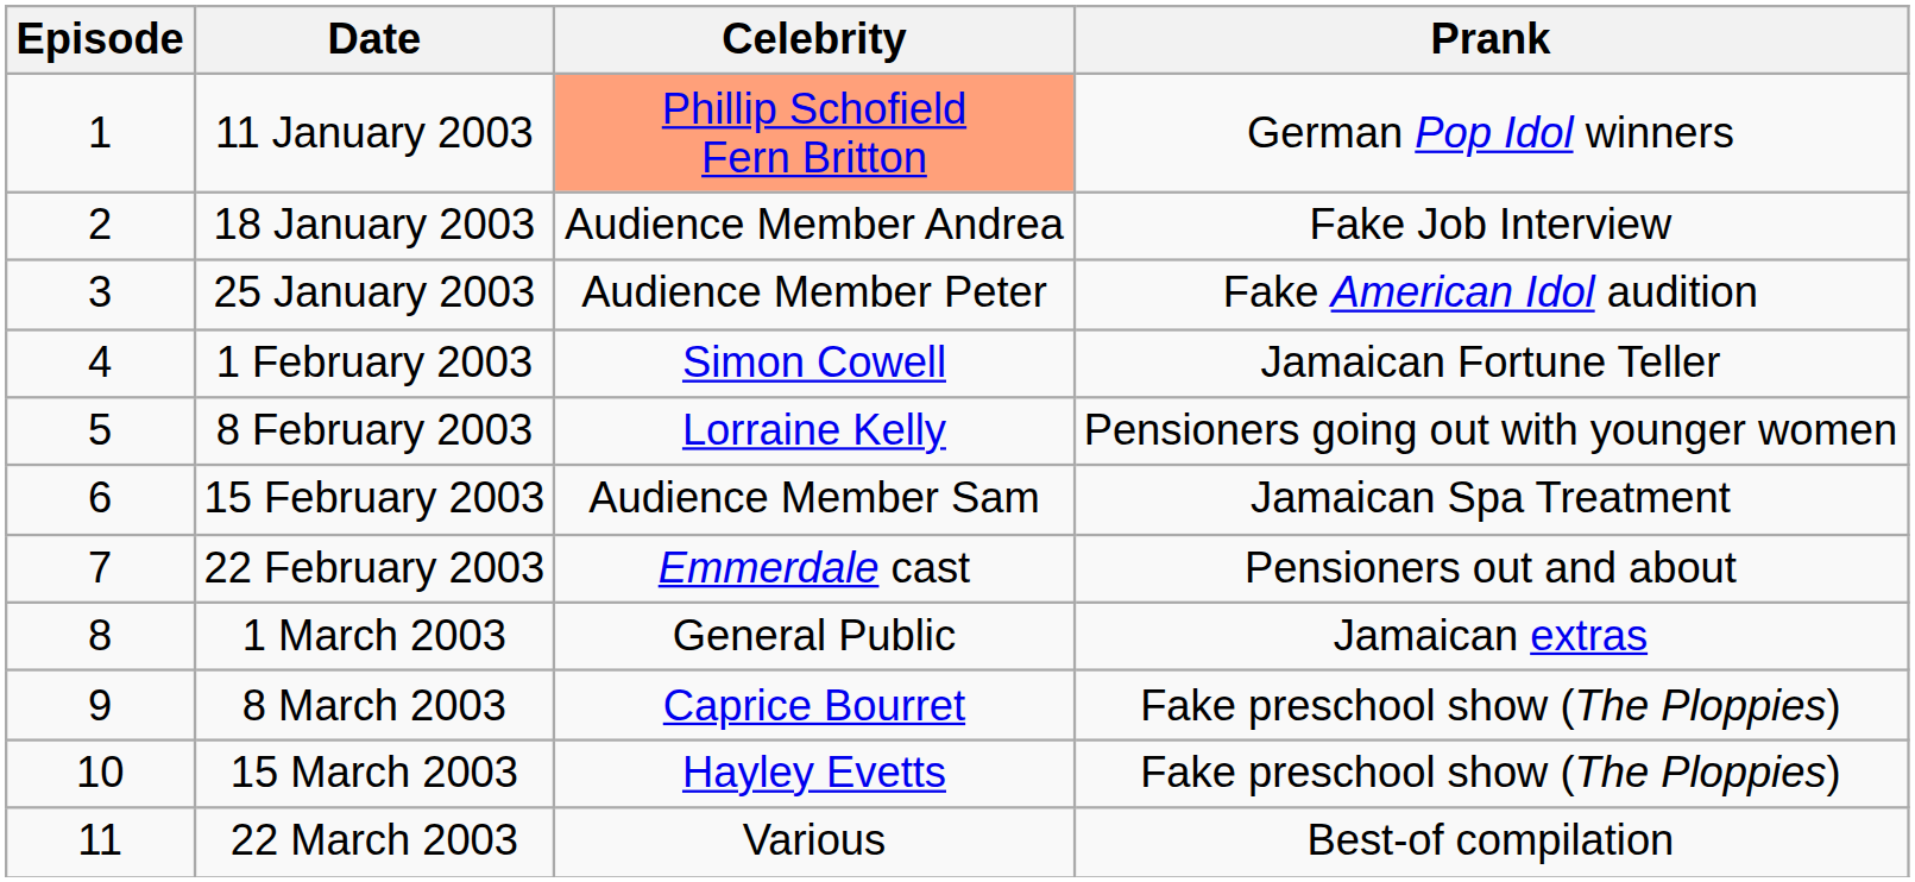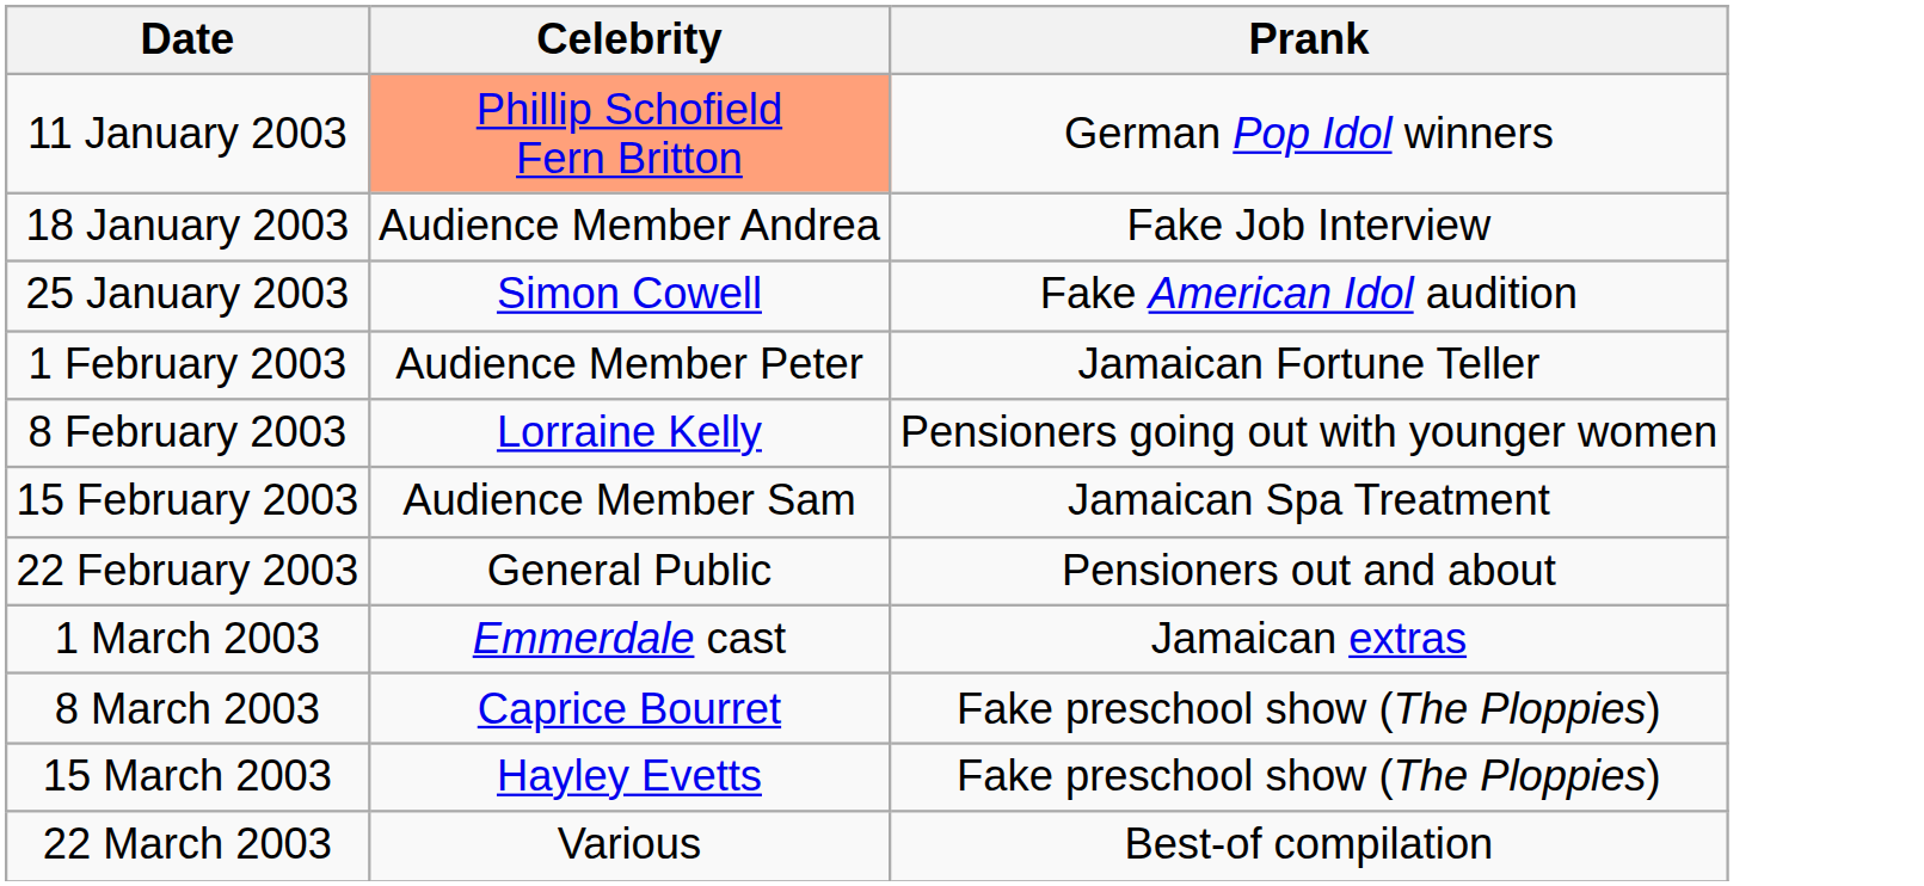- column: Episode | 1 | 2 | 3 | 4 | 5 | 6 | 7 | 8 | 9 | 10 | 11
25 January 2003 | Celebrity: Audience Member Peter -> Simon Cowell
1 February 2003 | Celebrity: Simon Cowell -> Audience Member Peter
22 February 2003 | Celebrity: Emmerdale cast -> General Public
1 March 2003 | Celebrity: General Public -> Emmerdale cast
